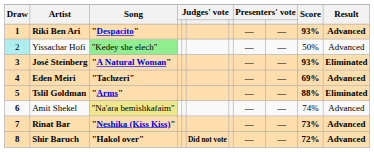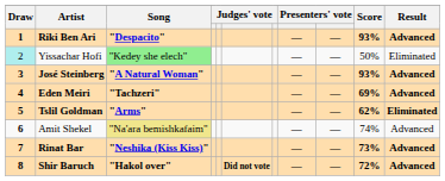Yissachar Hofi | Result: Advanced -> Eliminated
José Steinberg | Result: Eliminated -> Advanced
Tslil Goldman | Score: 88% -> 62%
